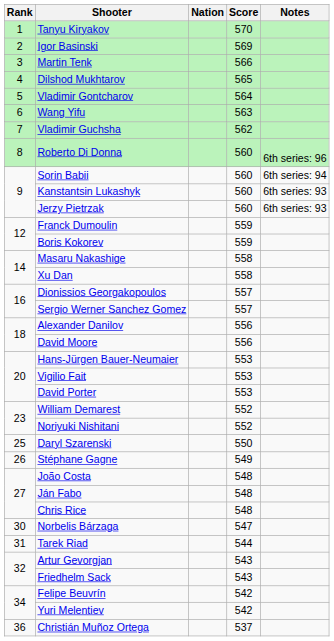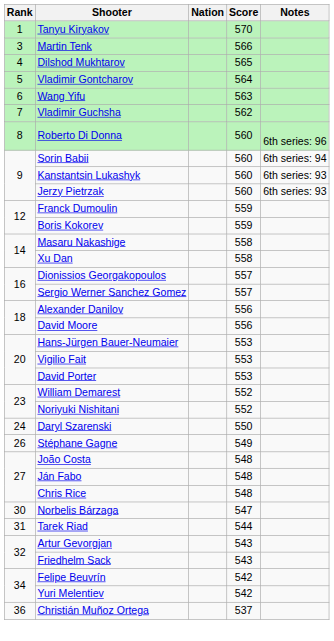- row: 2 | Igor Basinski | 569
Daryl Szarenski | Rank: 25 -> 24
